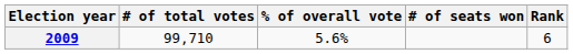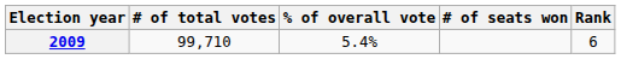2009 | % of overall vote: 5.6% -> 5.4%
